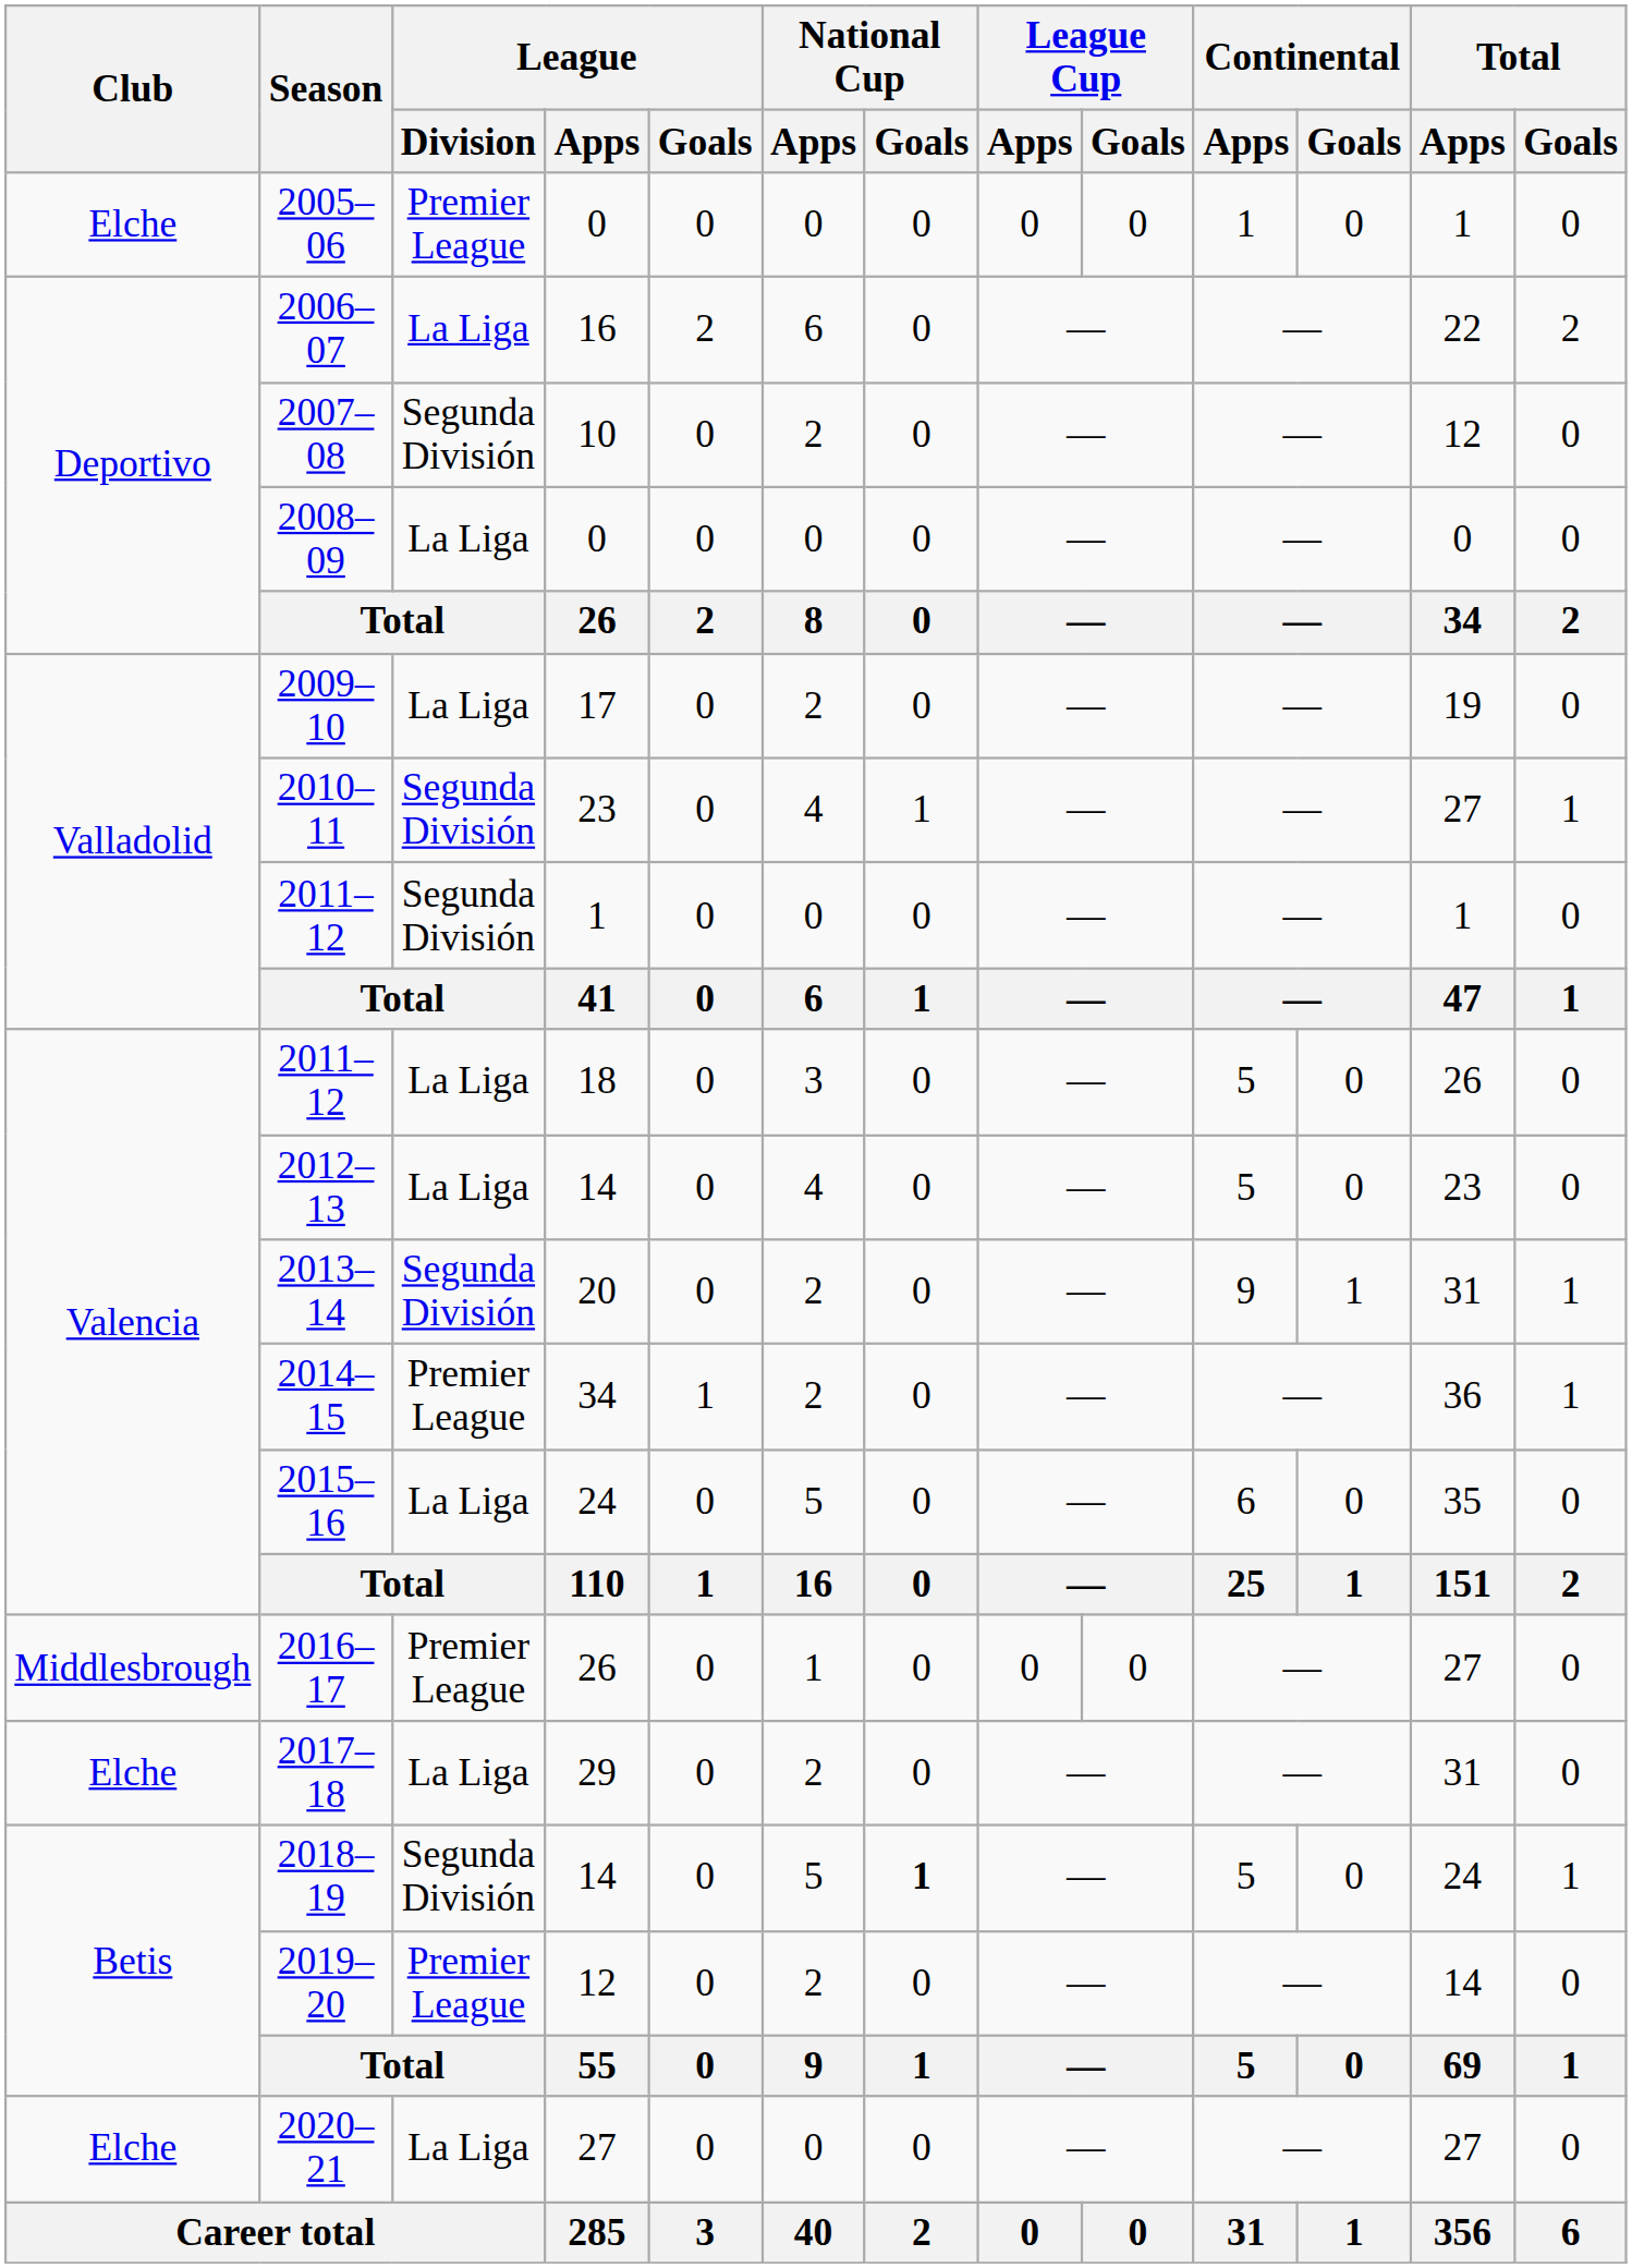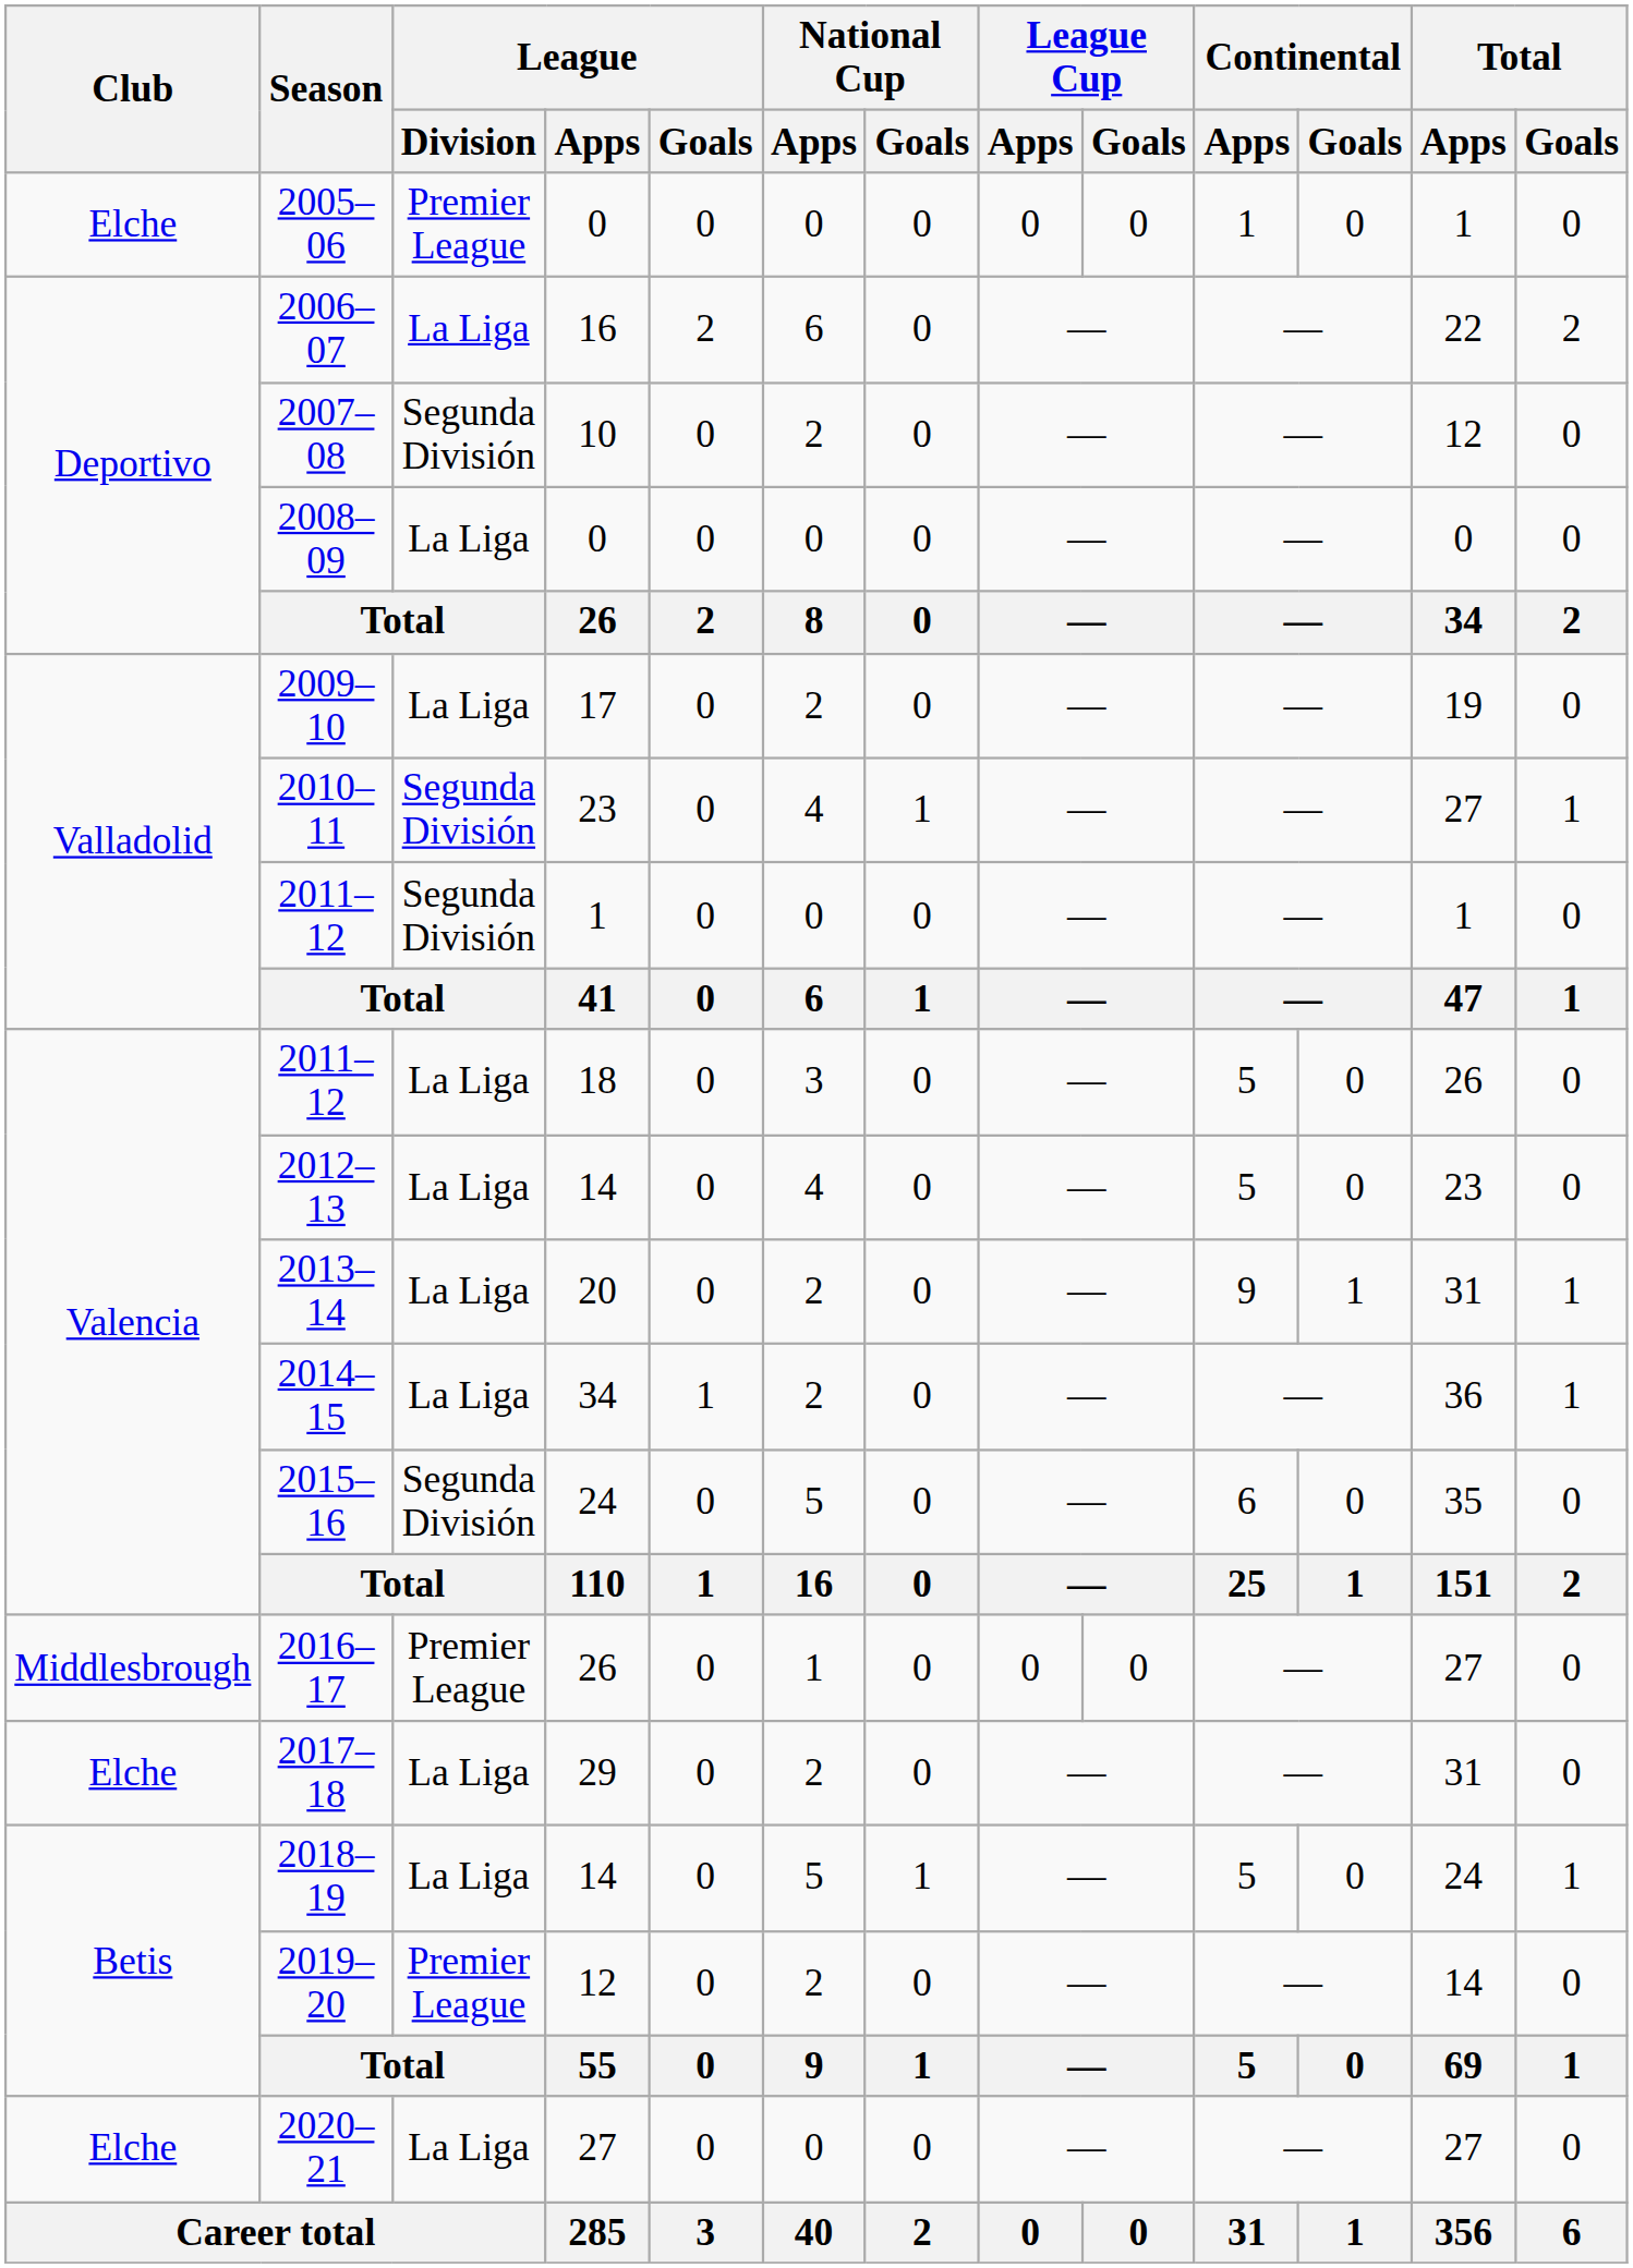2013–14 | League / Division: Segunda División -> La Liga
2014–15 | League / Division: Premier League -> La Liga
2015–16 | League / Division: La Liga -> Segunda División
2018–19 | League / Division: Segunda División -> La Liga
2018–19 | National Cup / Goals: bold -> normal
